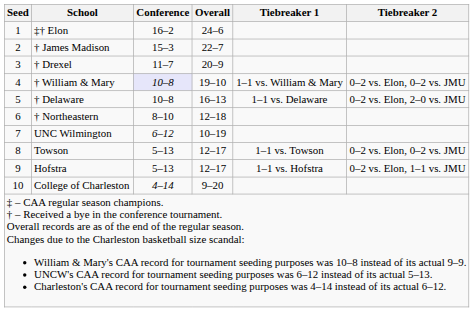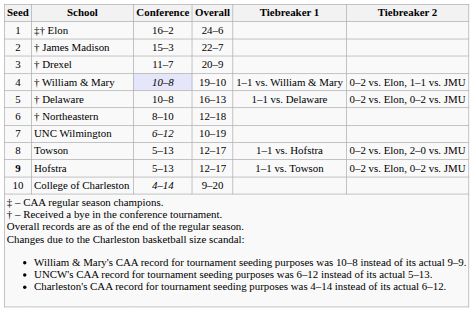† William & Mary | Tiebreaker 2: 0–2 vs. Elon, 0–2 vs. JMU -> 0–2 vs. Elon, 1–1 vs. JMU
† Delaware | Tiebreaker 2: 0–2 vs. Elon, 2–0 vs. JMU -> 0–2 vs. Elon, 0–2 vs. JMU
Towson | Tiebreaker 1: 1–1 vs. Towson -> 1–1 vs. Hofstra
Towson | Tiebreaker 2: 0–2 vs. Elon, 0–2 vs. JMU -> 0–2 vs. Elon, 2–0 vs. JMU
Hofstra | Seed: normal -> bold
Hofstra | Tiebreaker 1: 1–1 vs. Hofstra -> 1–1 vs. Towson
Hofstra | Tiebreaker 2: 0–2 vs. Elon, 1–1 vs. JMU -> 0–2 vs. Elon, 0–2 vs. JMU
